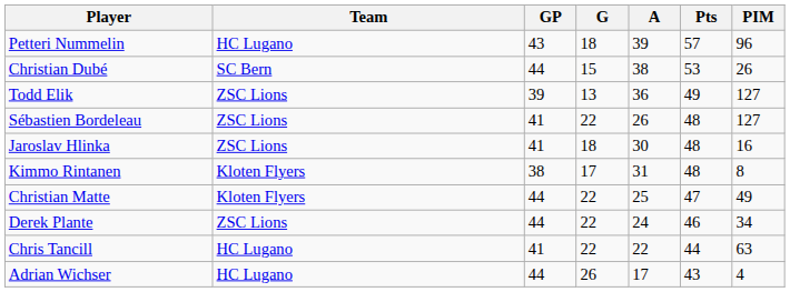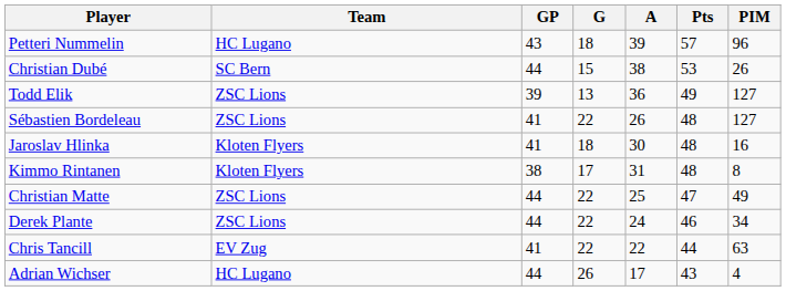Jaroslav Hlinka | Team: ZSC Lions -> Kloten Flyers
Christian Matte | Team: Kloten Flyers -> ZSC Lions
Chris Tancill | Team: HC Lugano -> EV Zug
